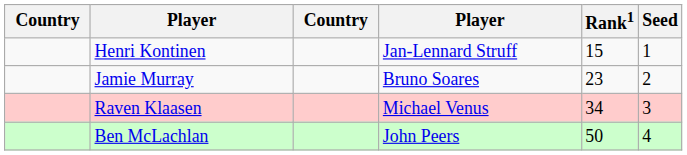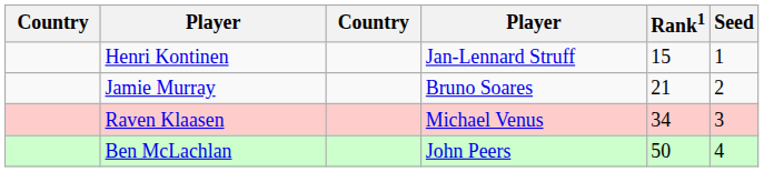Jamie Murray | Rank1: 23 -> 21
